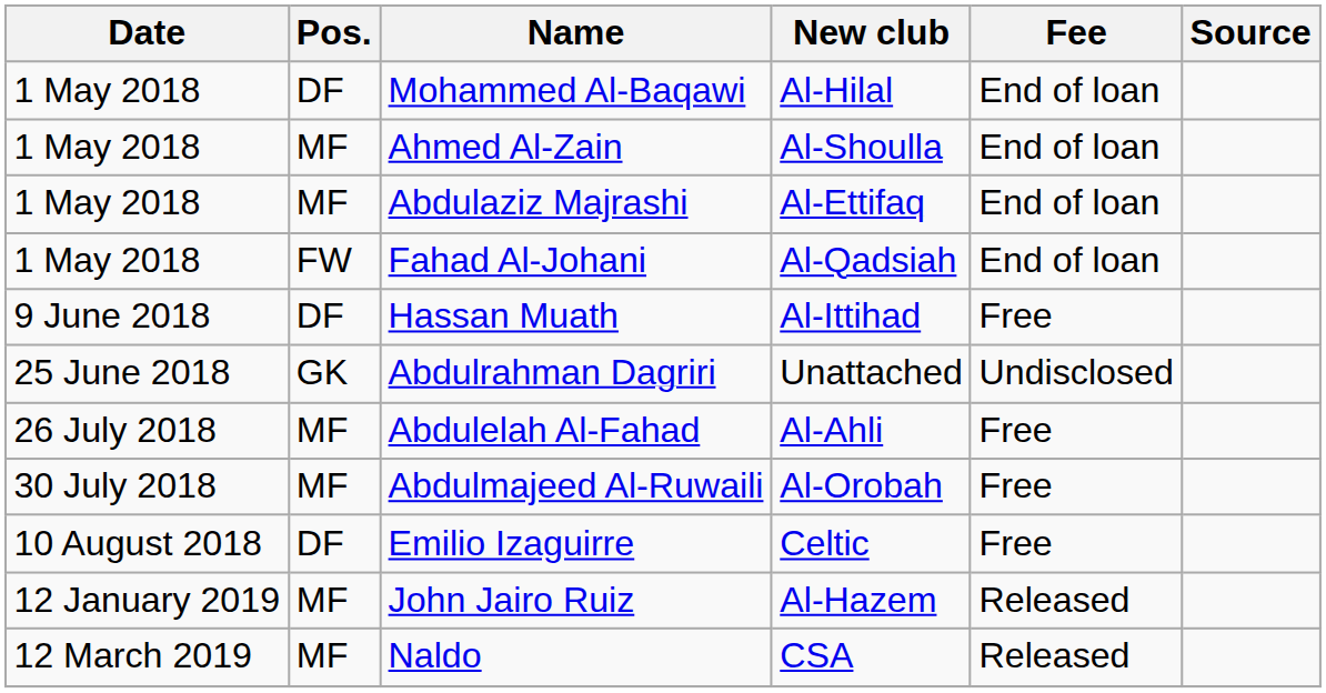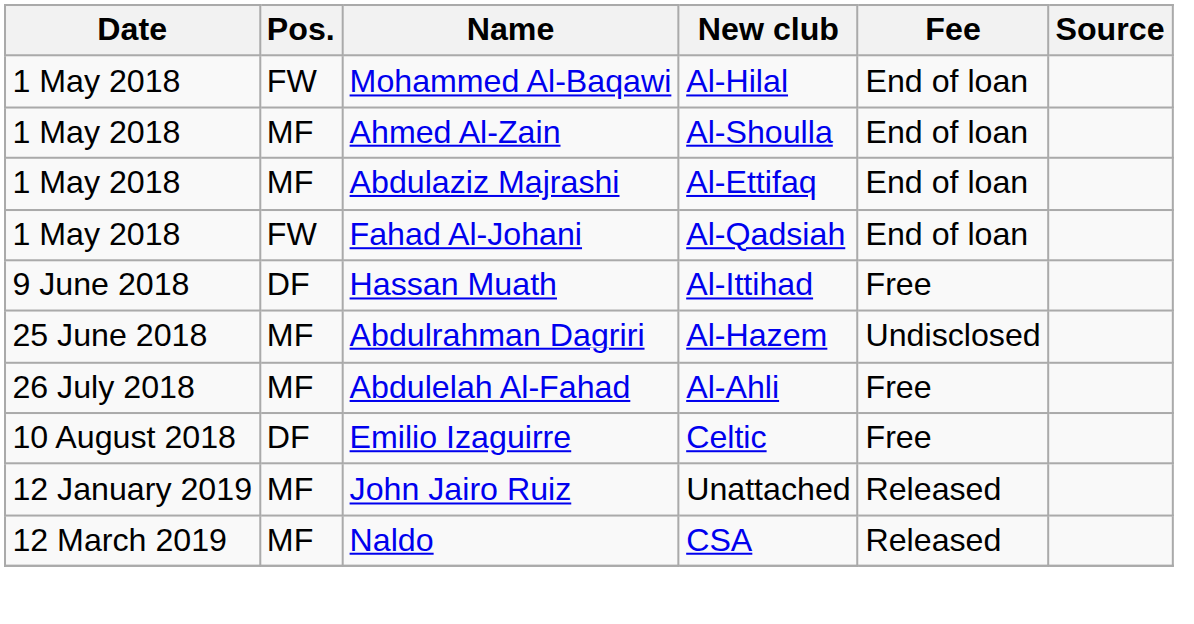Mohammed Al-Baqawi | Pos.: DF -> FW
Abdulrahman Dagriri | Pos.: GK -> MF
Abdulrahman Dagriri | New club: Unattached -> Al-Hazem
- row: 30 July 2018 | MF | Abdulmajeed Al-Ruwaili | Al-Orobah | Free
John Jairo Ruiz | New club: Al-Hazem -> Unattached
